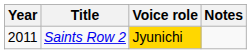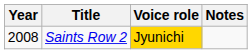Saints Row 2 | Year: 2011 -> 2008
